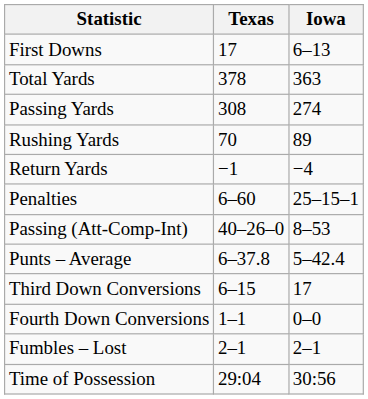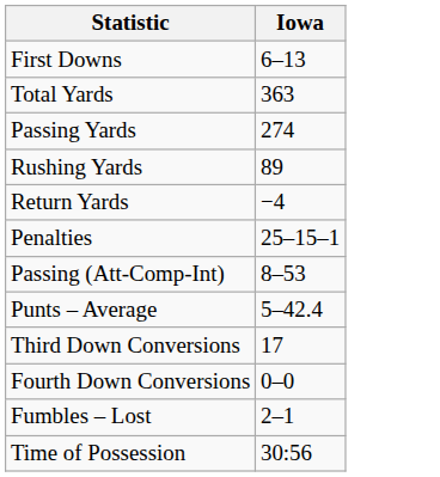- column: Texas | 17 | 378 | 308 | 70 | −1 | 6–60 | 40–26–0 | 6–37.8 | 6–15 | 1–1 | 2–1 | 29:04
